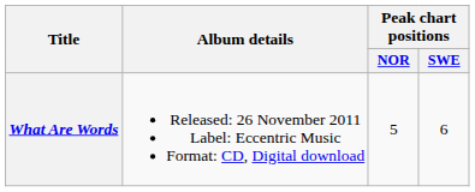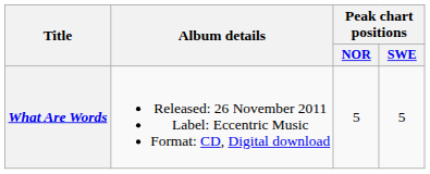What Are Words | Peak chart positions / SWE: 6 -> 5
